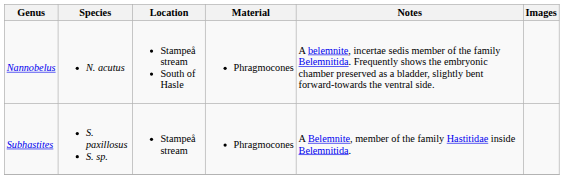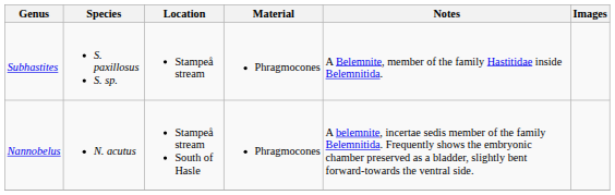rows swapped: Nannobelus <-> Subhastites
